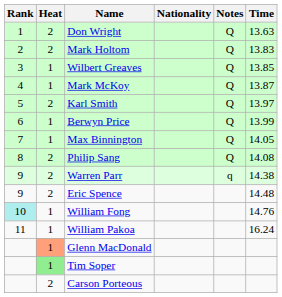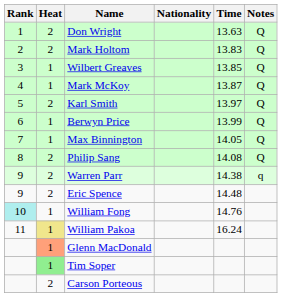columns swapped: Time <-> Notes
William Pakoa | Heat: no background -> khaki background
